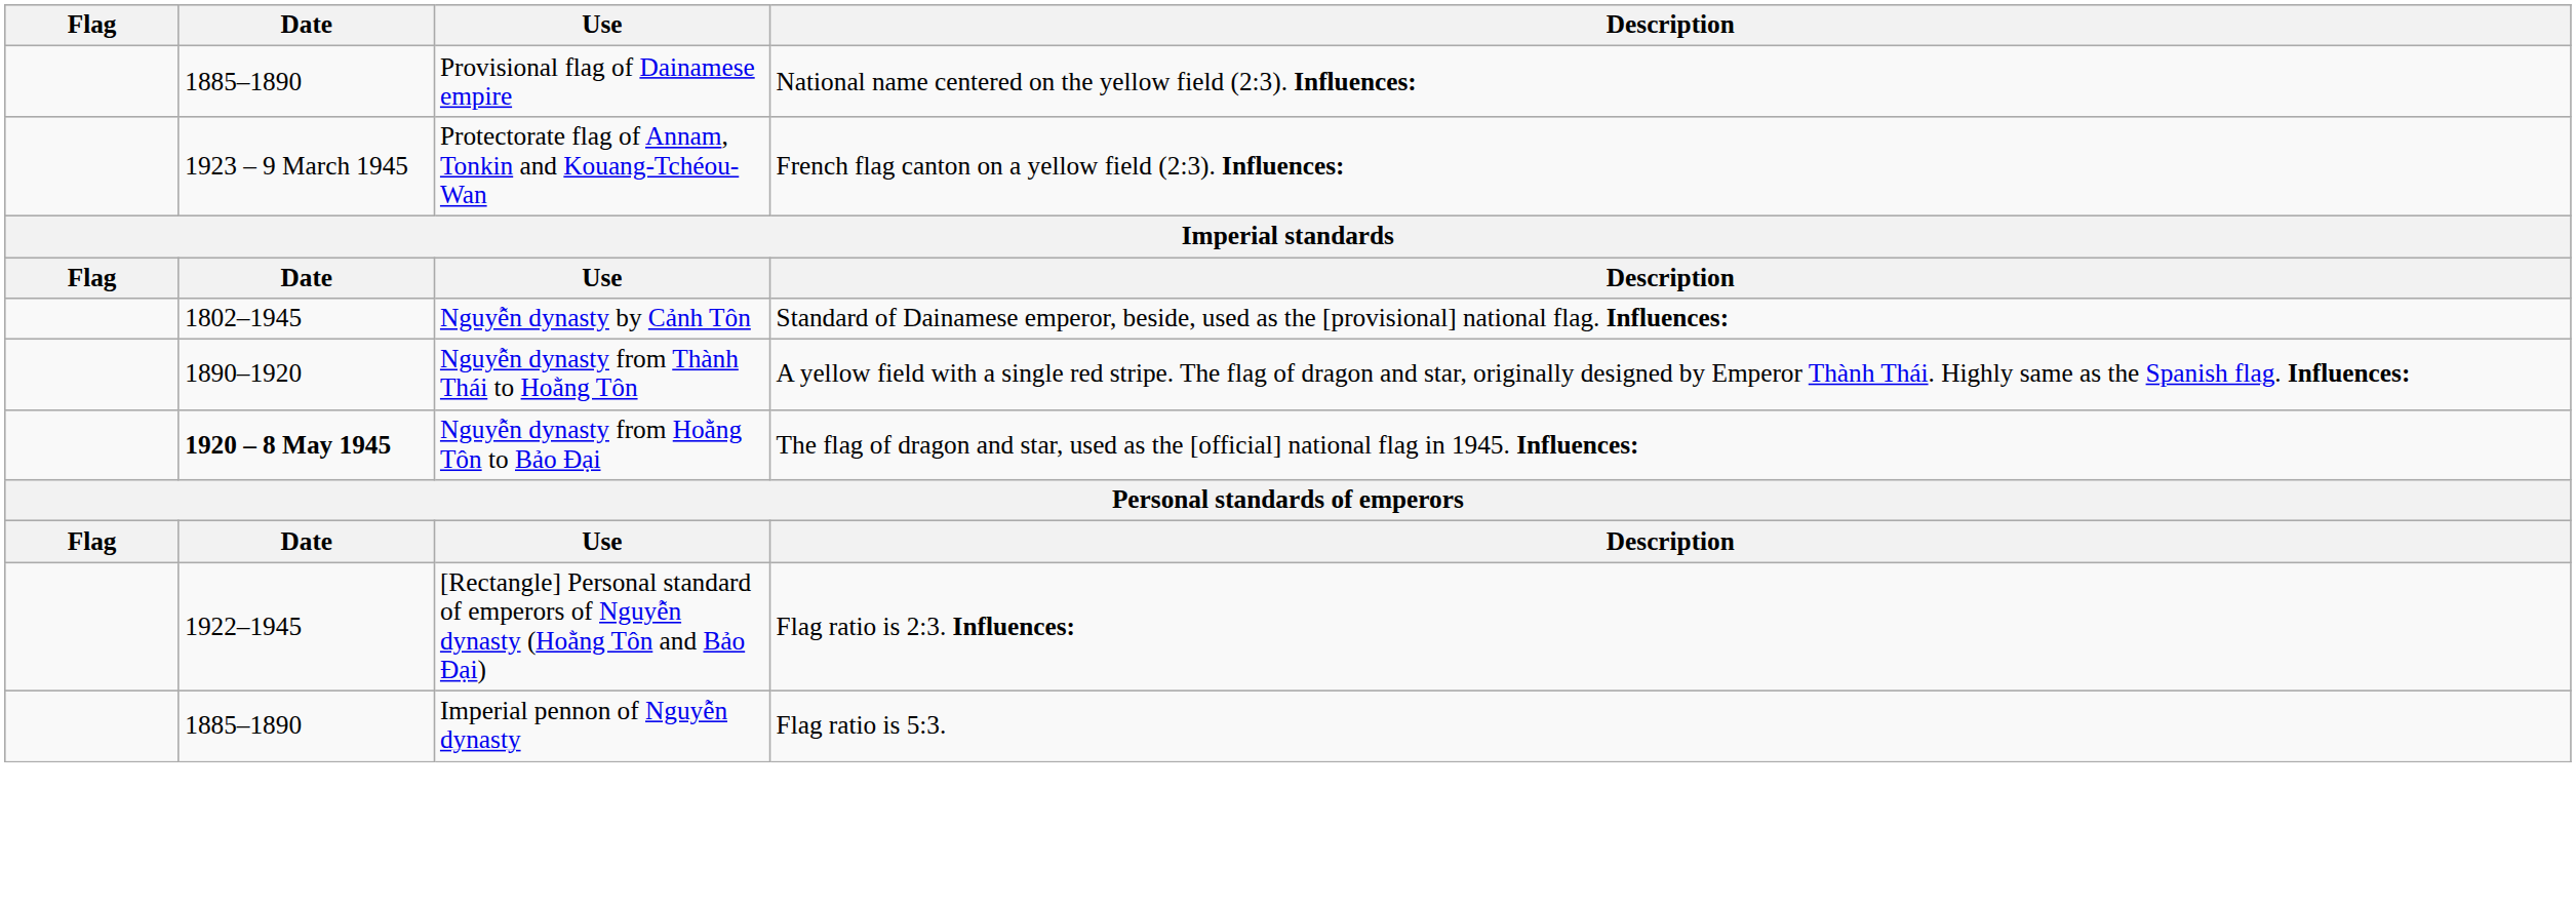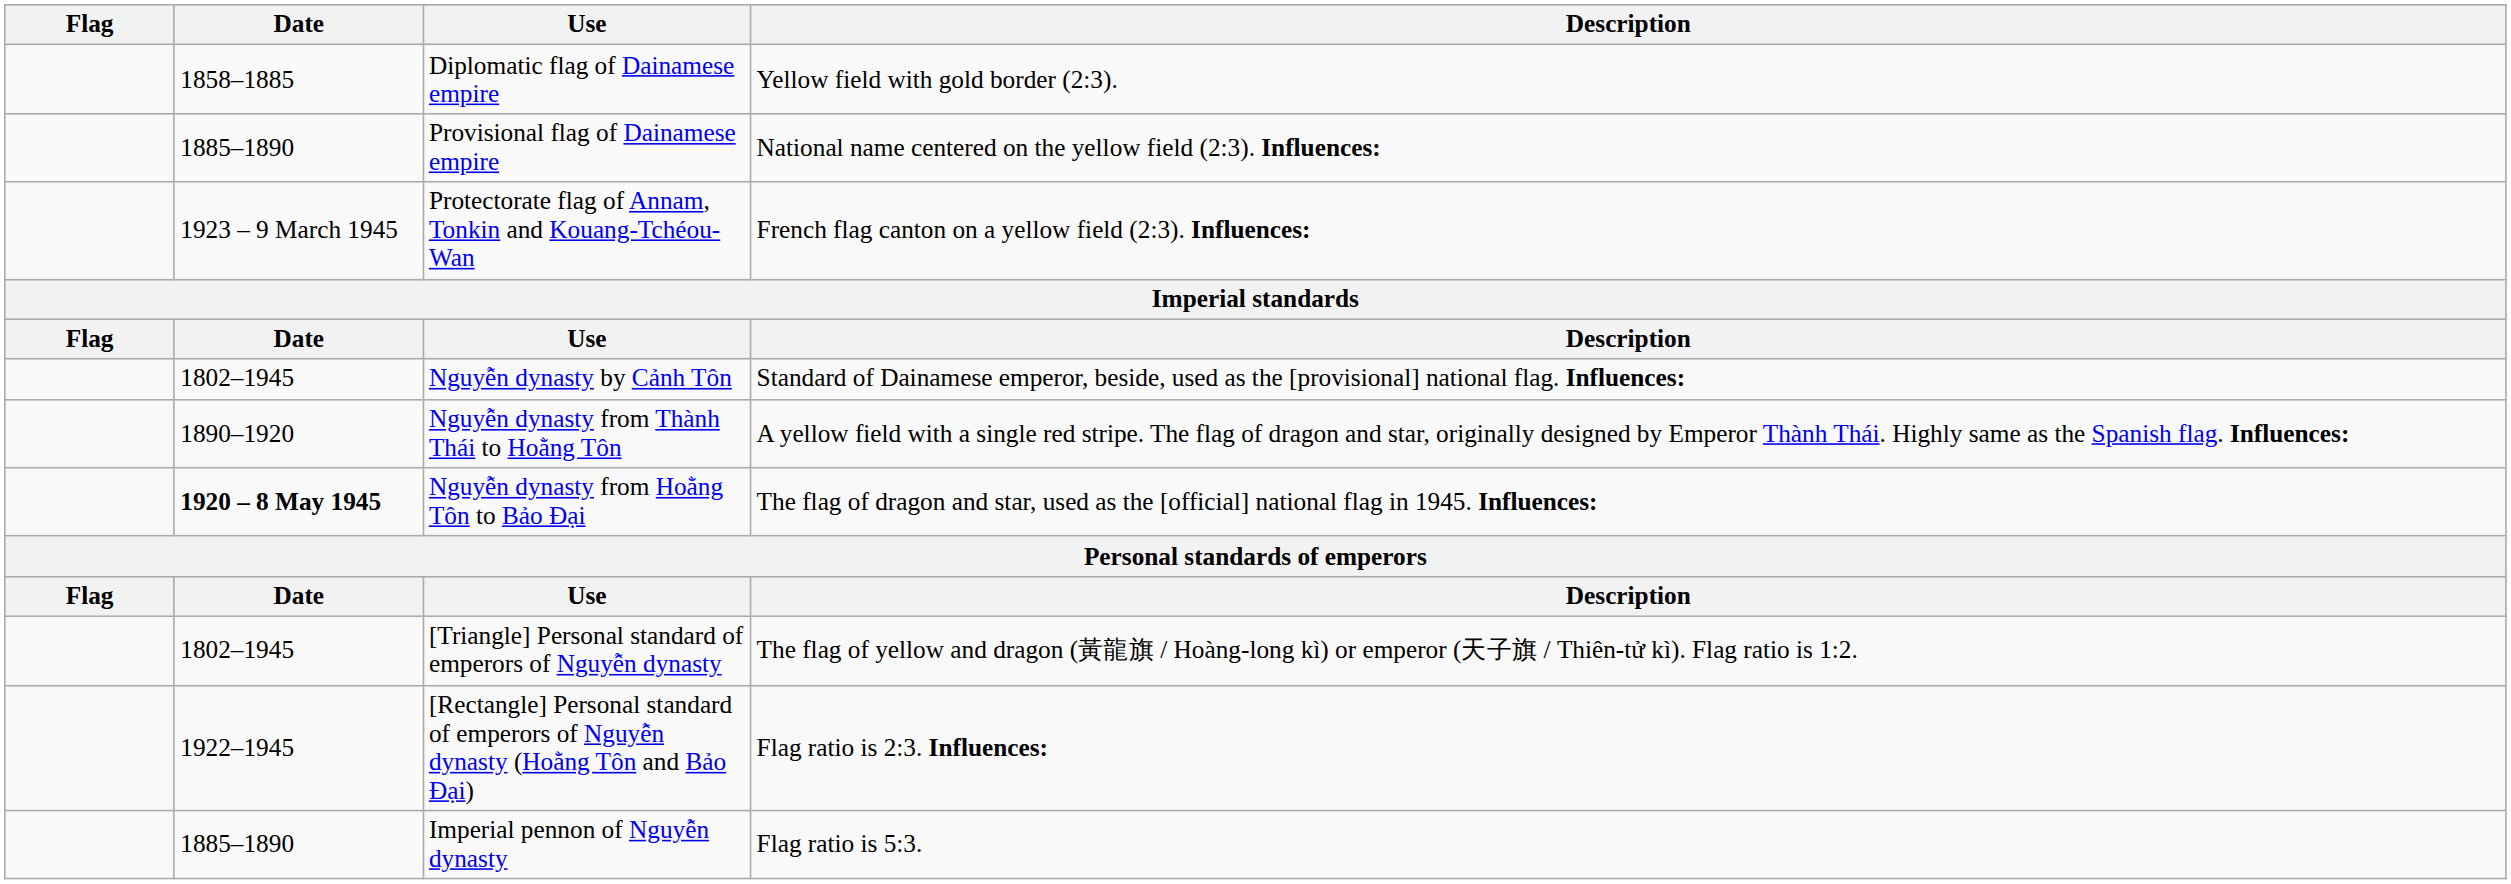+ row: 1858–1885 | Diplomatic flag of Dainamese empire | Yellow field with gold border (2:3).
+ row: 1802–1945 | [Triangle] Personal standard of emperors of Nguyễn dynasty | The flag of yellow and dragon (黃龍旗 / Hoàng-long kì) or emperor (天子旗 / Thiên-tử kì). Flag ratio is 1:2.
